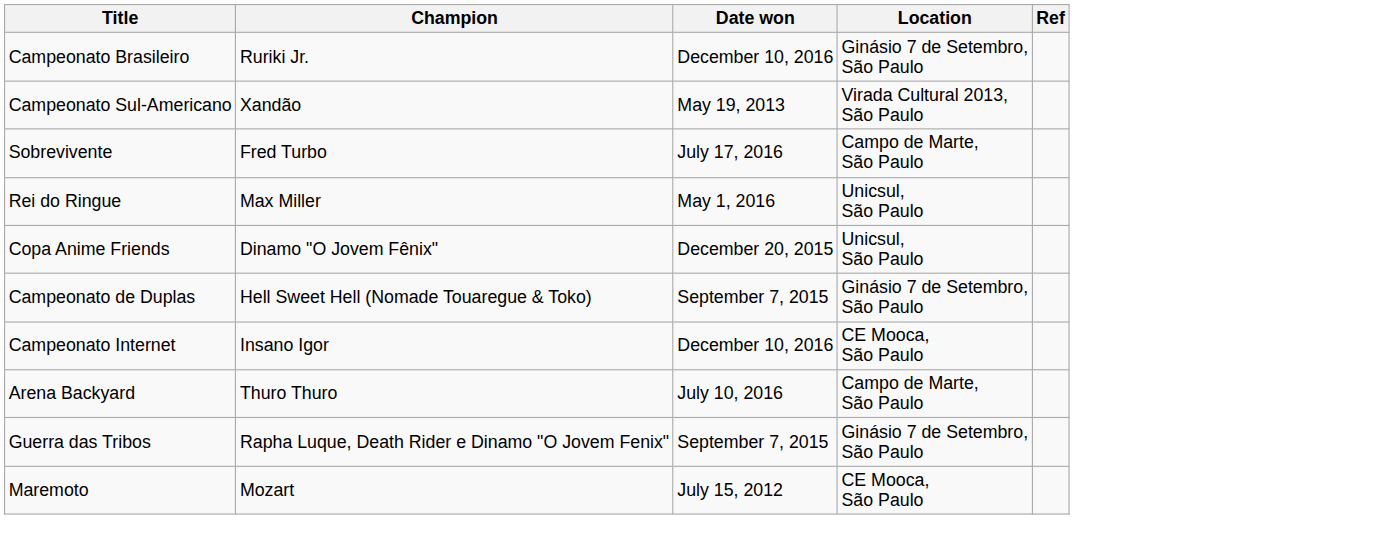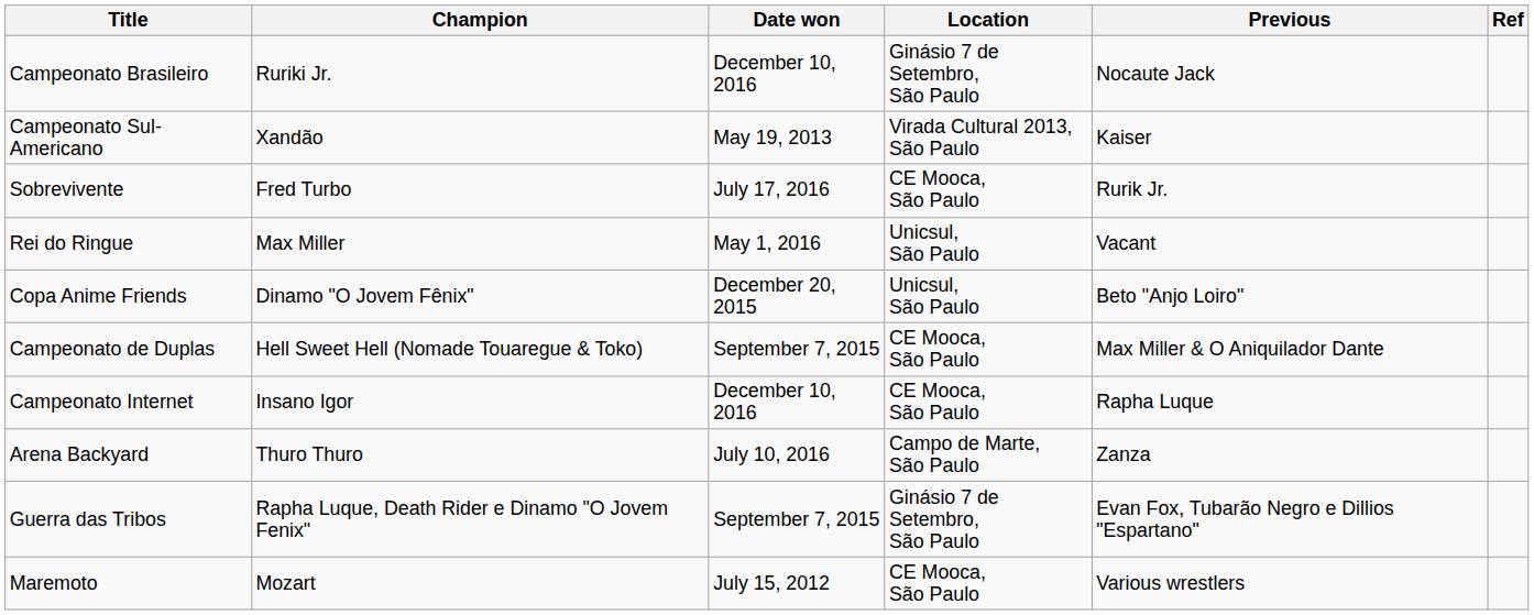+ column: Previous | Nocaute Jack | Kaiser | Rurik Jr. | Vacant | Beto "Anjo Loiro" | Max Miller & O Aniquilador Dante | Rapha Luque | Zanza | Evan Fox, Tubarão Negro e Dillios "Espartano" | Various wrestlers
Sobrevivente | Location: Campo de Marte, São Paulo -> CE Mooca, São Paulo
Campeonato de Duplas | Location: Ginásio 7 de Setembro, São Paulo -> CE Mooca, São Paulo
